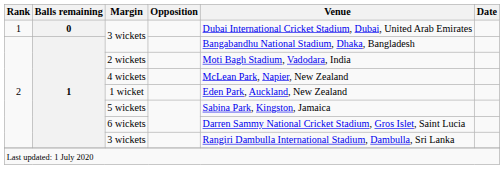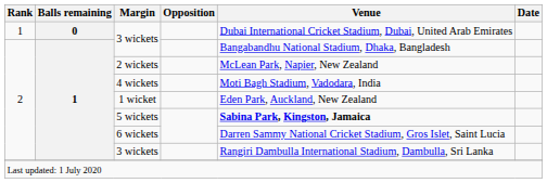2 wickets | Venue: Moti Bagh Stadium, Vadodara, India -> McLean Park, Napier, New Zealand
4 wickets | Venue: McLean Park, Napier, New Zealand -> Moti Bagh Stadium, Vadodara, India
5 wickets | Venue: normal -> bold
